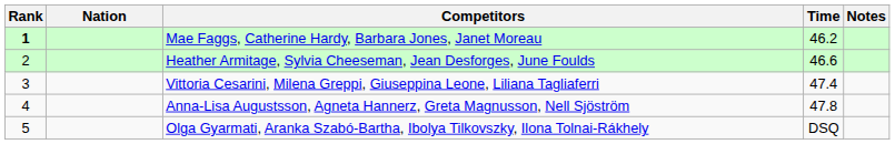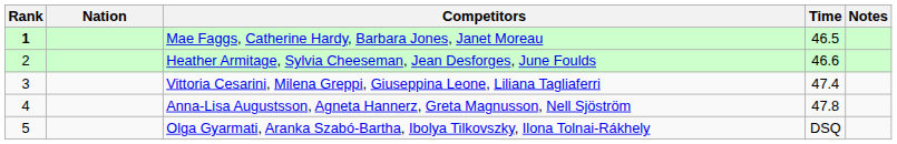Mae Faggs, Catherine Hardy, Barbara Jones, Janet Moreau | Time: 46.2 -> 46.5
